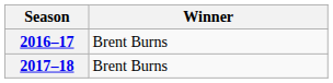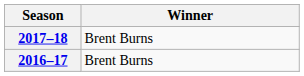rows swapped: 2016–17 <-> 2017–18
